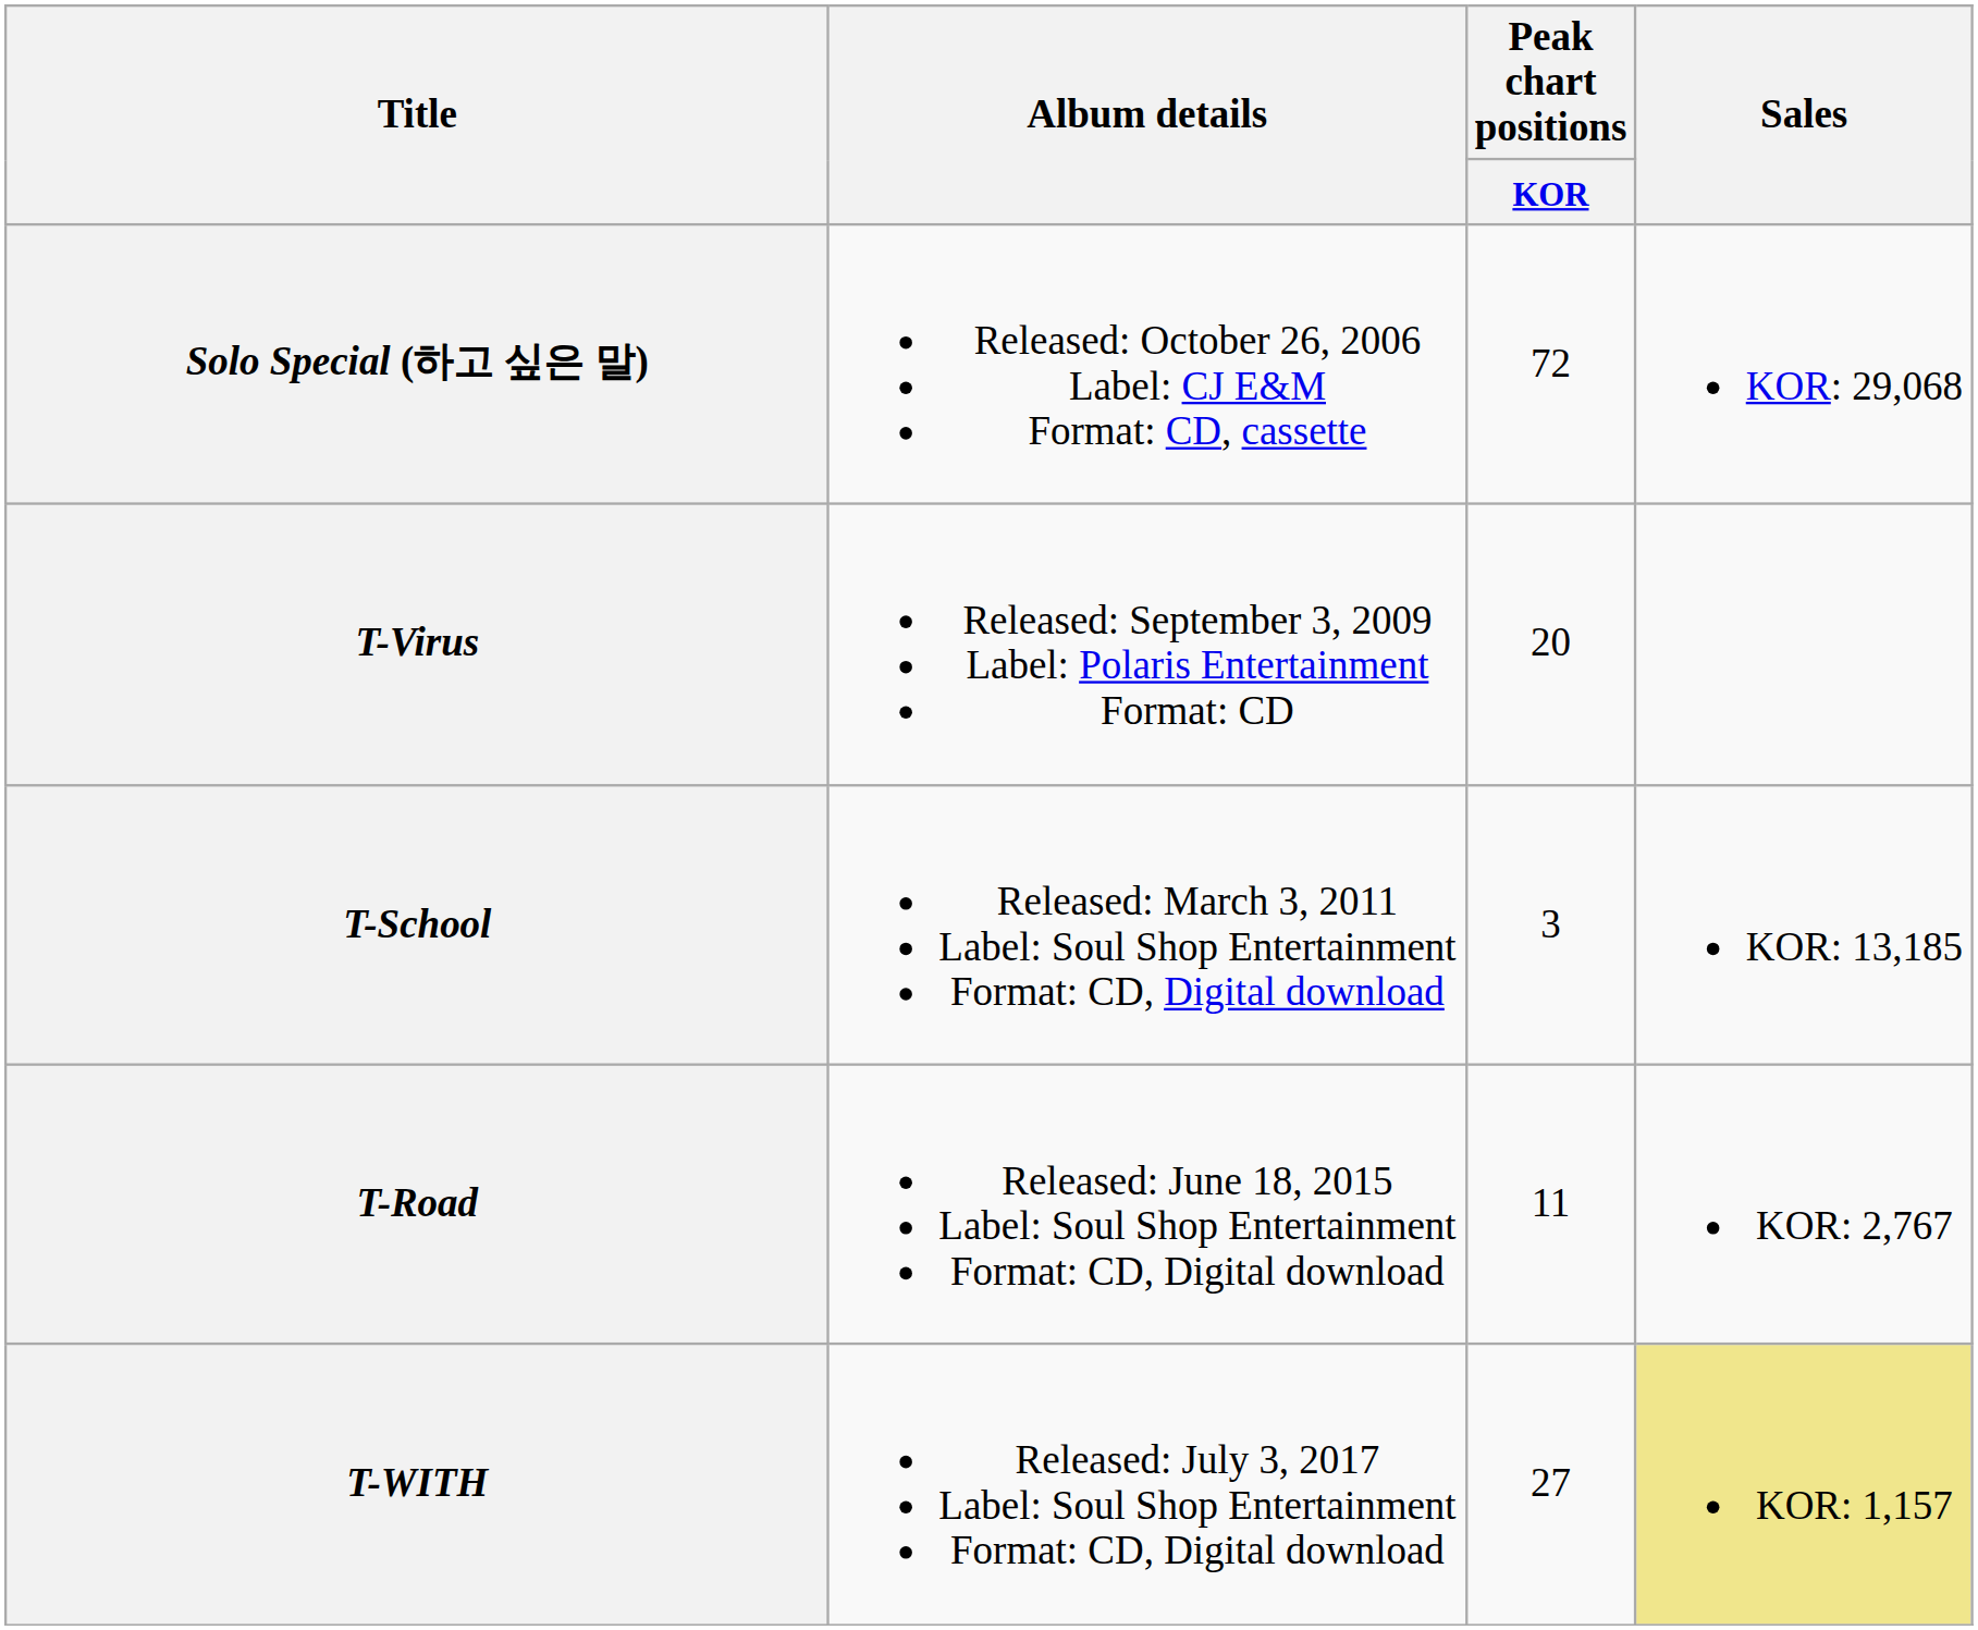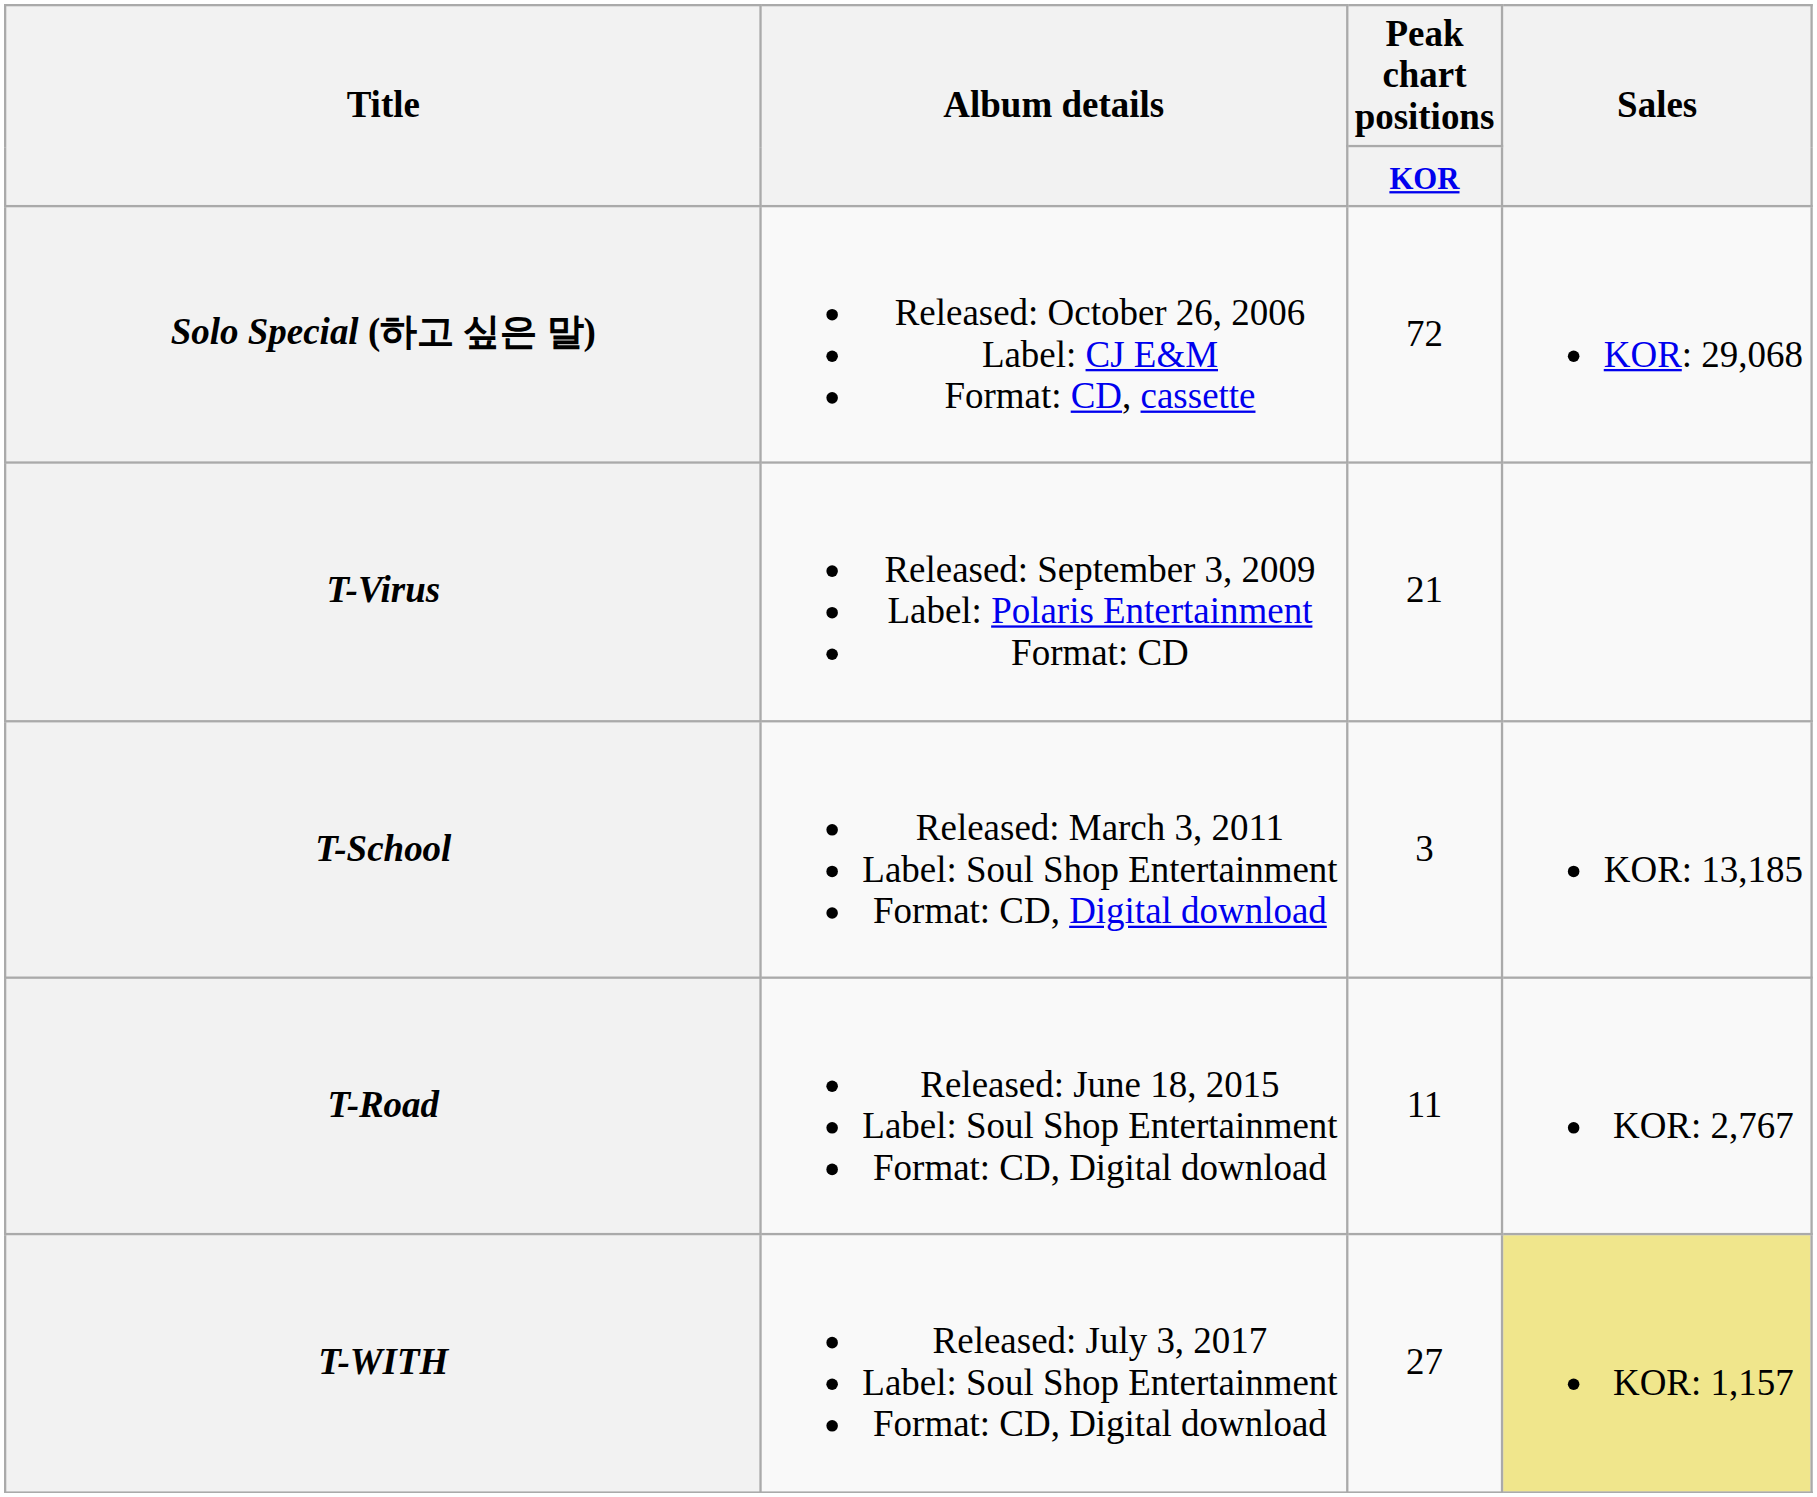T-Virus | Peak chart positions / KOR: 20 -> 21
